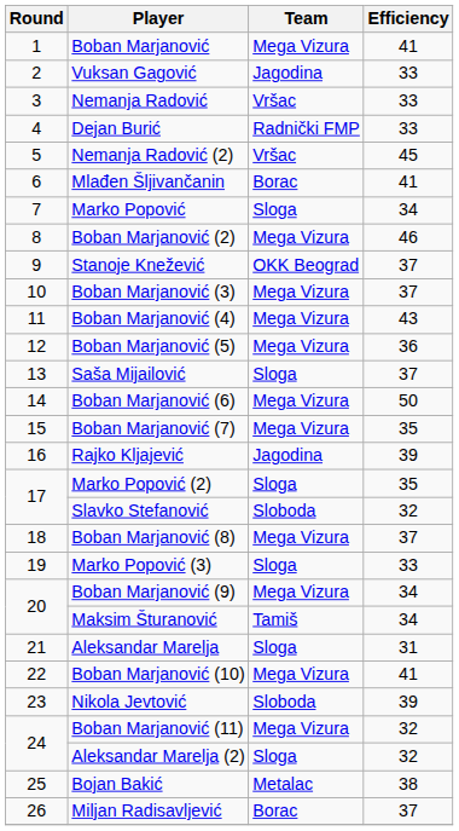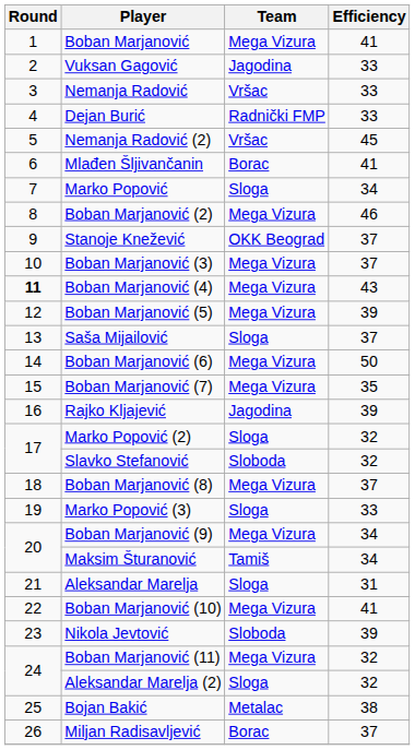Boban Marjanović (4) | Round: normal -> bold
Boban Marjanović (5) | Efficiency: 36 -> 39
Marko Popović (2) | Efficiency: 35 -> 32
